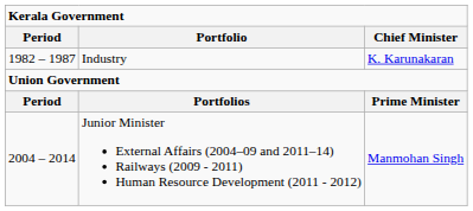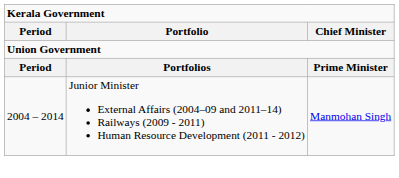- row: 1982 – 1987 | Industry | K. Karunakaran
